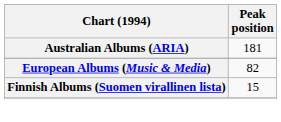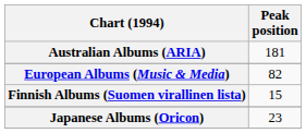+ row: Japanese Albums (Oricon) | 23
